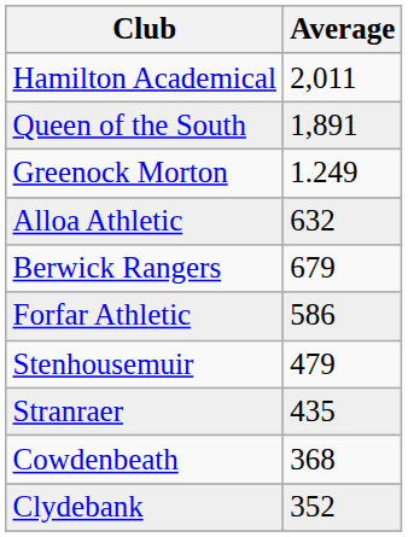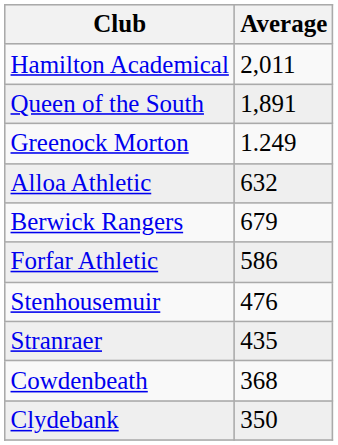Stenhousemuir | Average: 479 -> 476
Clydebank | Average: 352 -> 350
